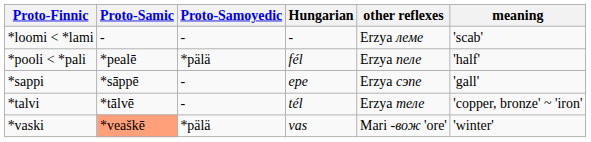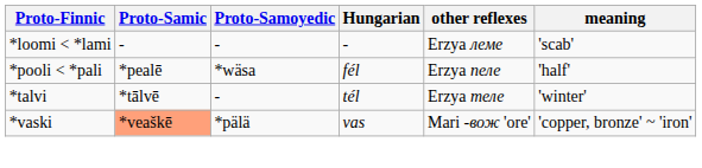*pooli < *pali | Proto-Samoyedic: *pälä -> *wäsa
- row: *sappi | *sāppē | - | epe | Erzya сэпе | 'gall'
*talvi | meaning: 'copper, bronze' ~ 'iron' -> 'winter'
*vaski | meaning: 'winter' -> 'copper, bronze' ~ 'iron'
